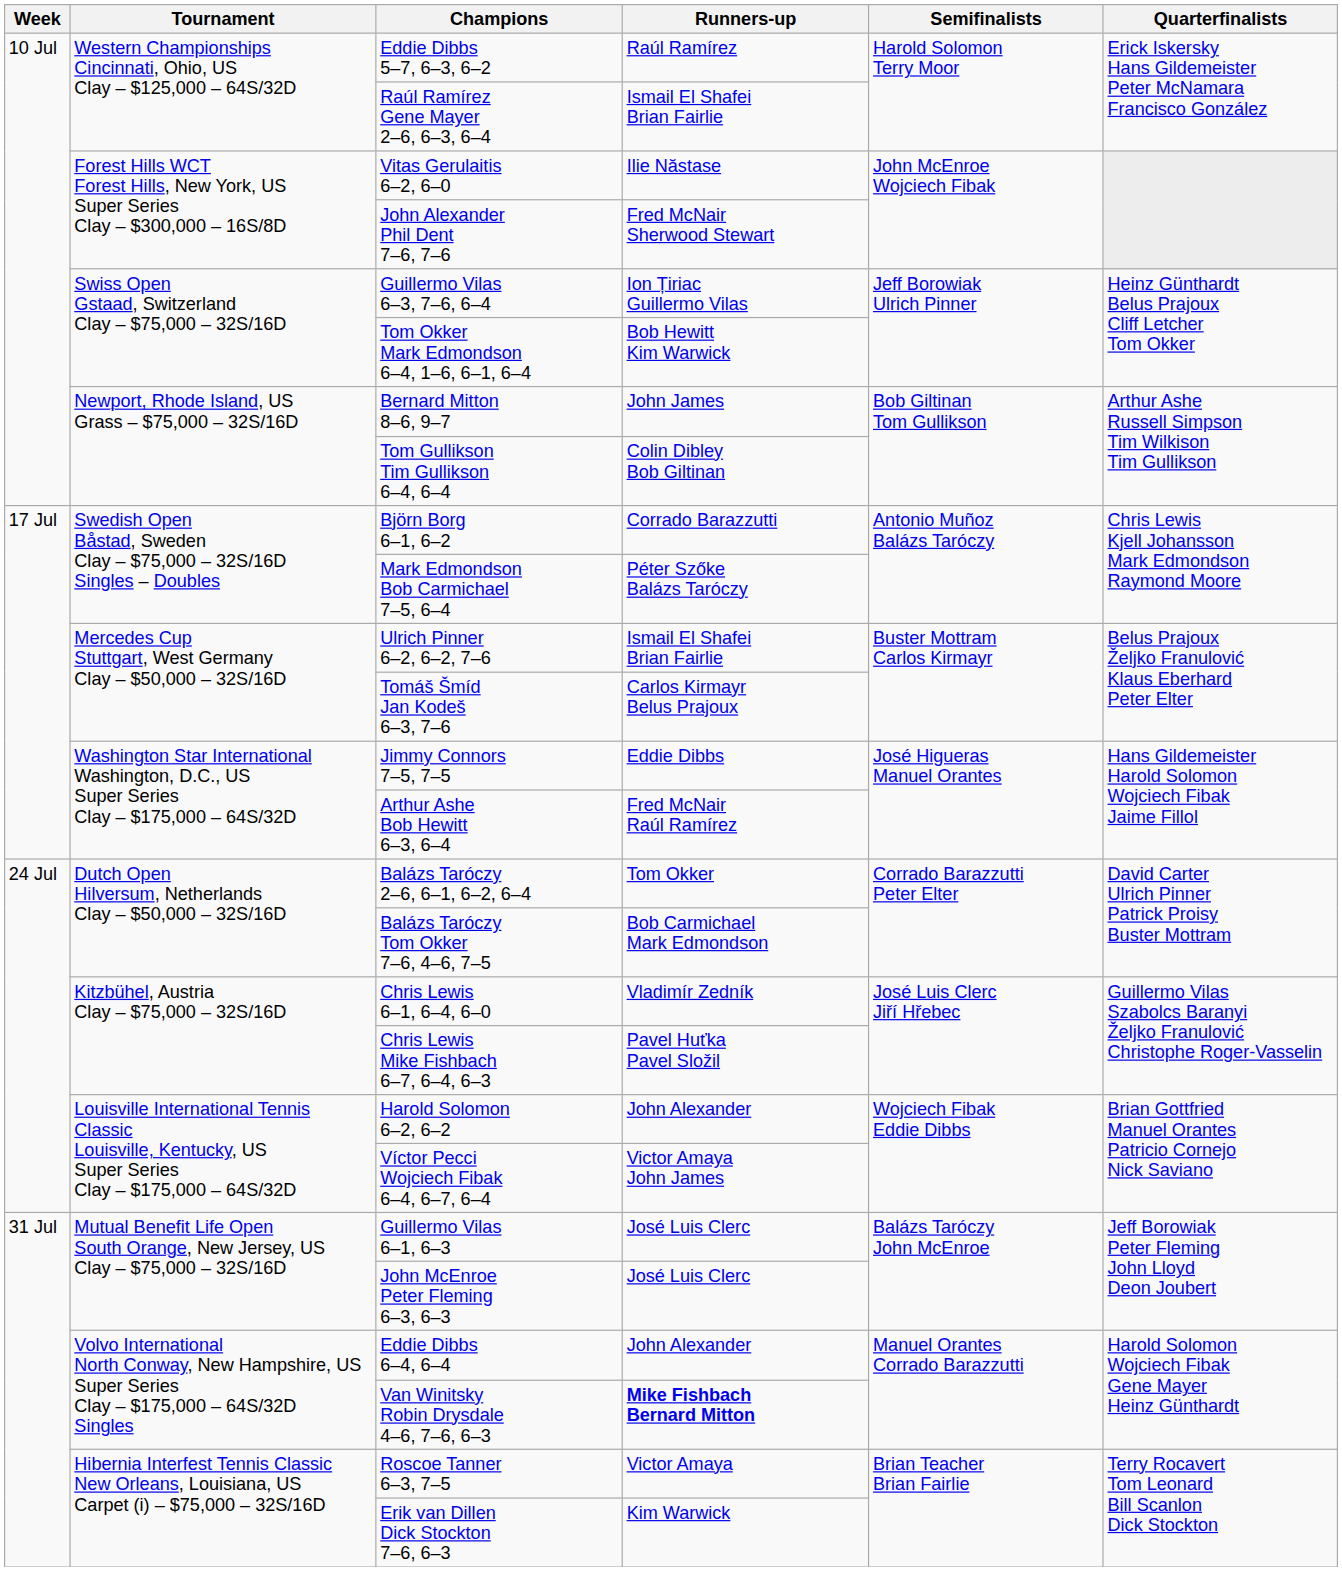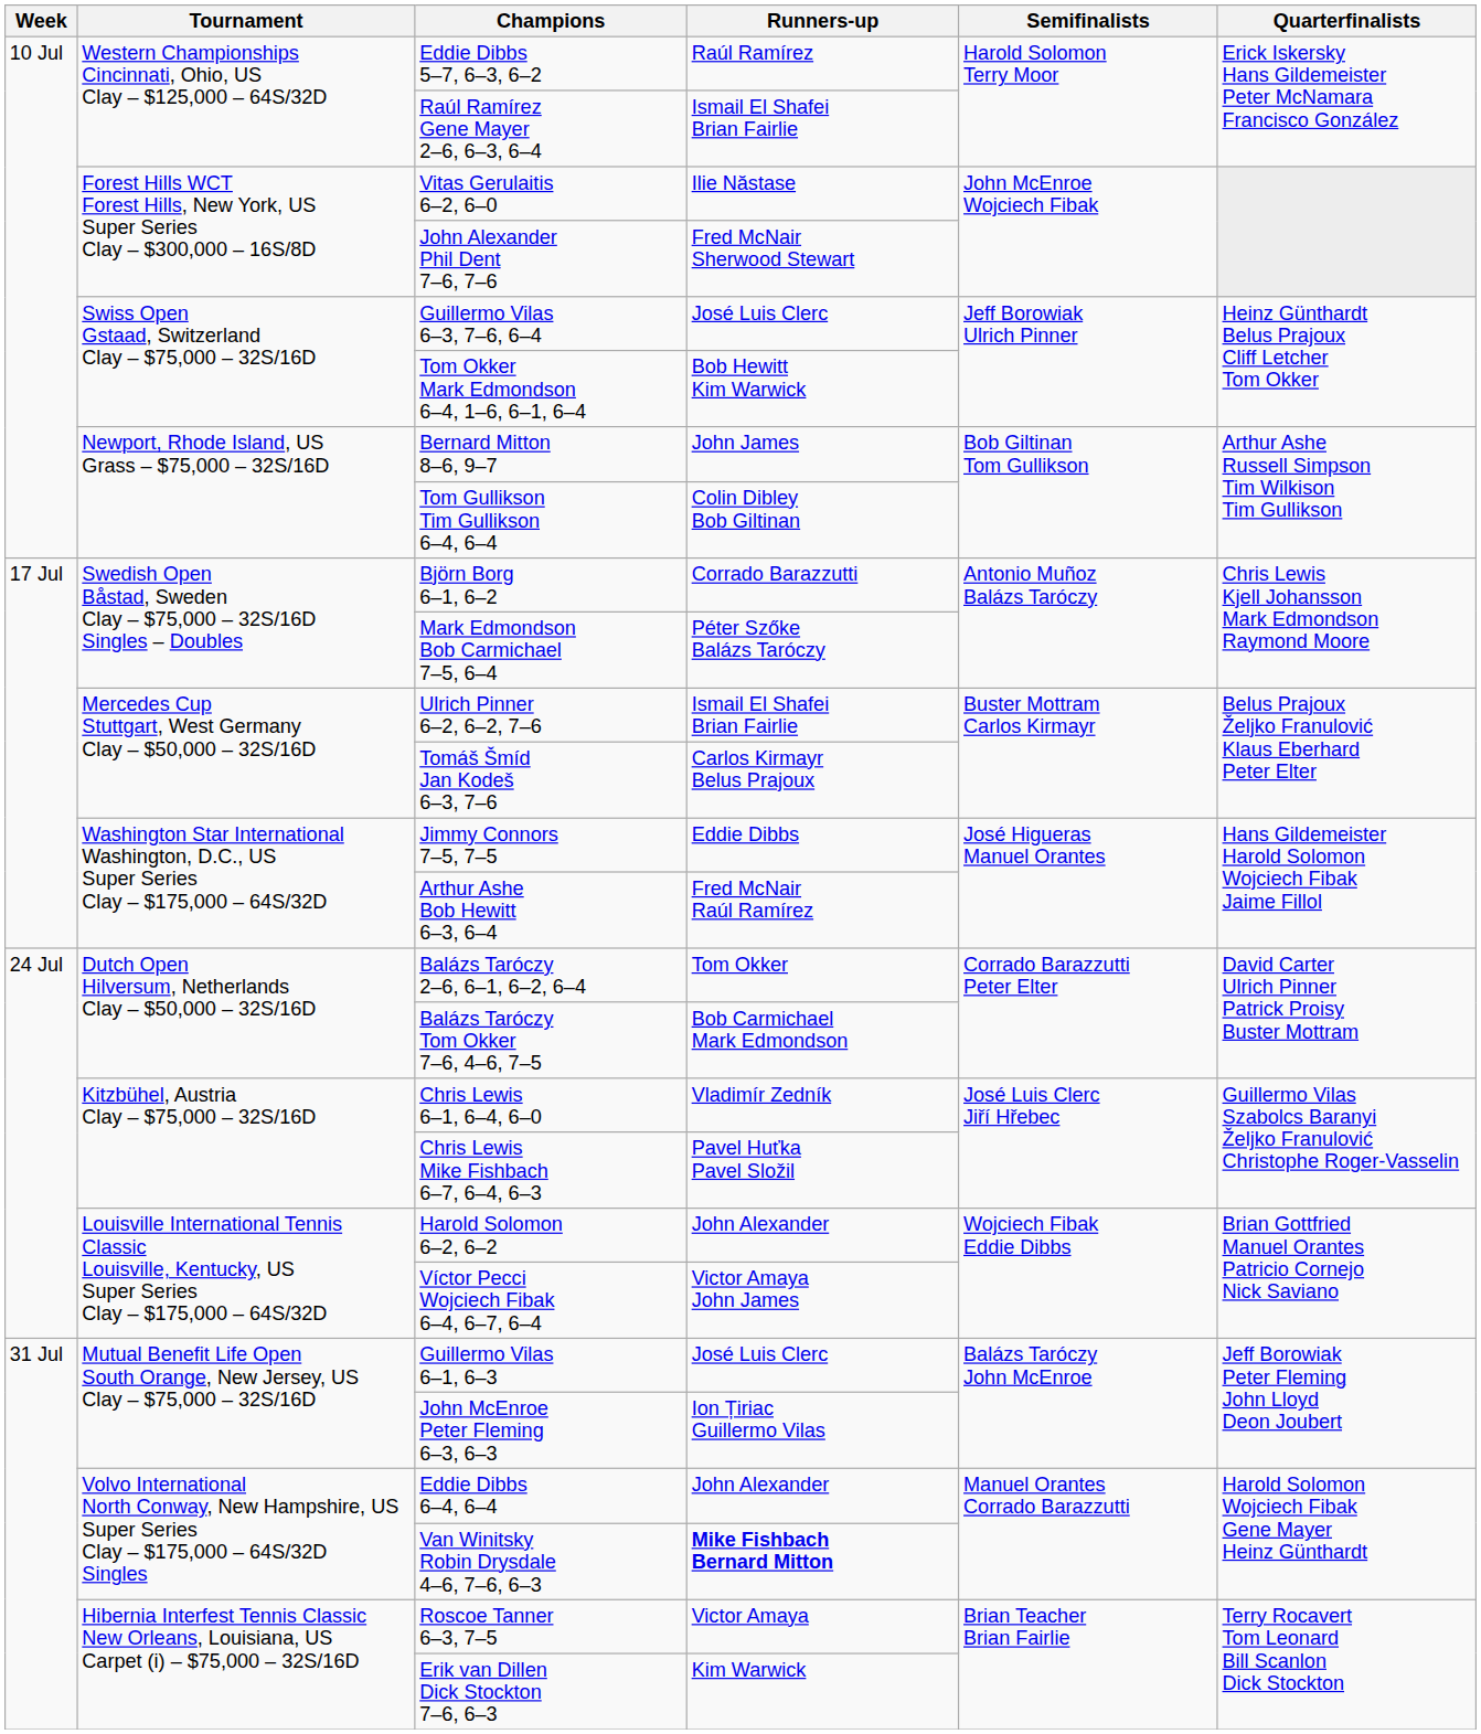Guillermo Vilas 6–3, 7–6, 6–4 | Runners-up: Ion Țiriac Guillermo Vilas -> José Luis Clerc
John McEnroe Peter Fleming 6–3, 6–3 | Runners-up: José Luis Clerc -> Ion Țiriac Guillermo Vilas
